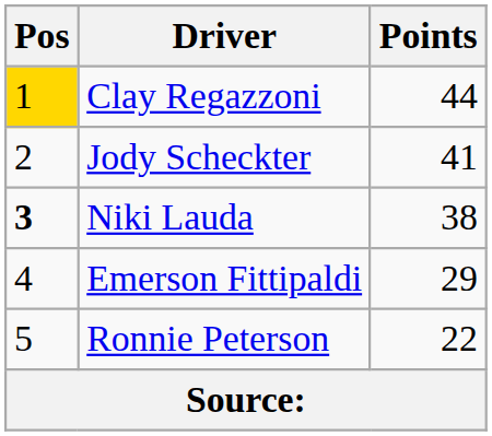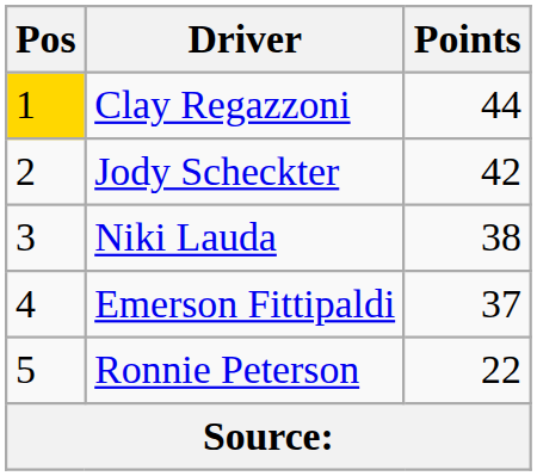Jody Scheckter | Points: 41 -> 42
Niki Lauda | Pos: bold -> normal
Emerson Fittipaldi | Points: 29 -> 37
